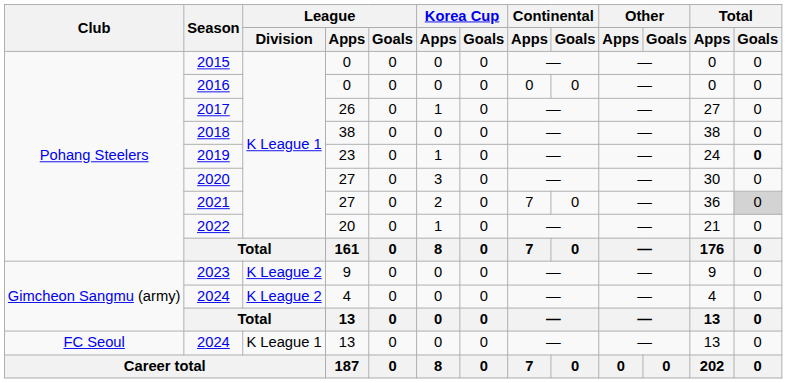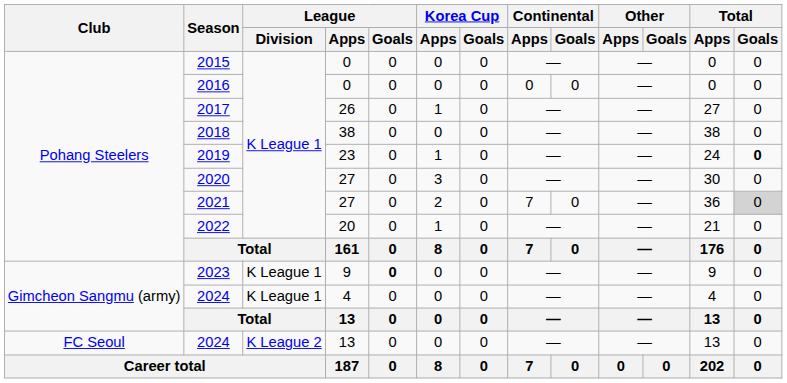2023 | League / Division: K League 2 -> K League 1
2023 | League / Goals: normal -> bold
2024 / 4 | League / Division: K League 2 -> K League 1
2024 / 13 | League / Division: K League 1 -> K League 2
